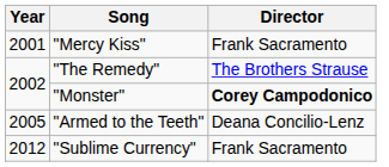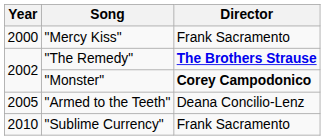"Mercy Kiss" | Year: 2001 -> 2000
"The Remedy" | Director: normal -> bold
"Sublime Currency" | Year: 2012 -> 2010
